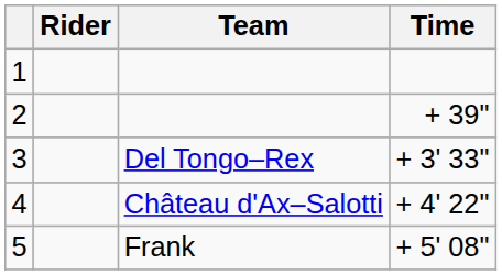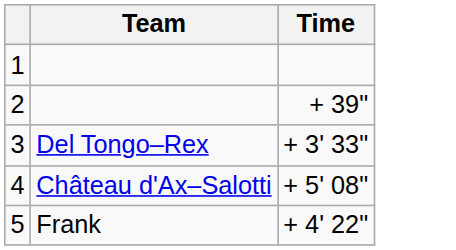- column: Rider
4 | Time: + 4' 22" -> + 5' 08"
5 | Time: + 5' 08" -> + 4' 22"
